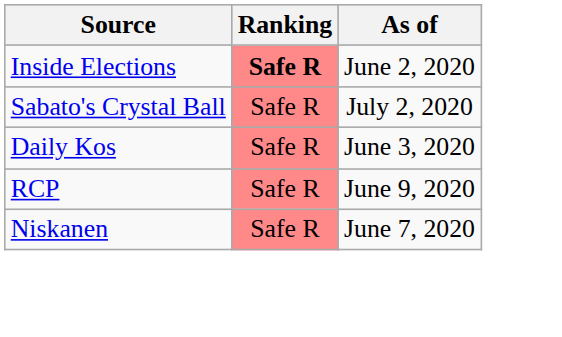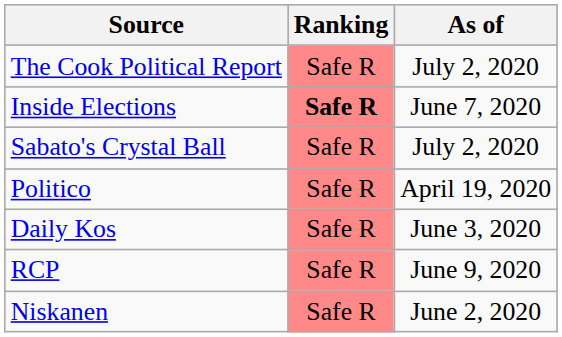+ row: The Cook Political Report | Safe R | July 2, 2020
Inside Elections | As of: June 2, 2020 -> June 7, 2020
+ row: Politico | Safe R | April 19, 2020
Niskanen | As of: June 7, 2020 -> June 2, 2020
